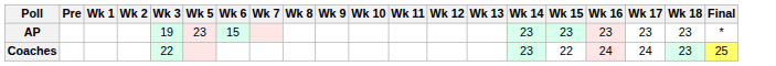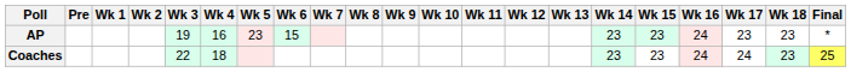+ column: Wk 4 | 16 | 18
AP | Wk 16: 23 -> 24
Coaches | Wk 15: 22 -> 23
